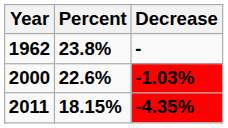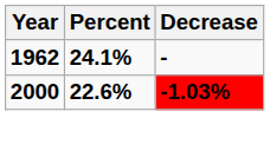1962 | Percent: 23.8% -> 24.1%
- row: 2011 | 18.15% | -4.35%
